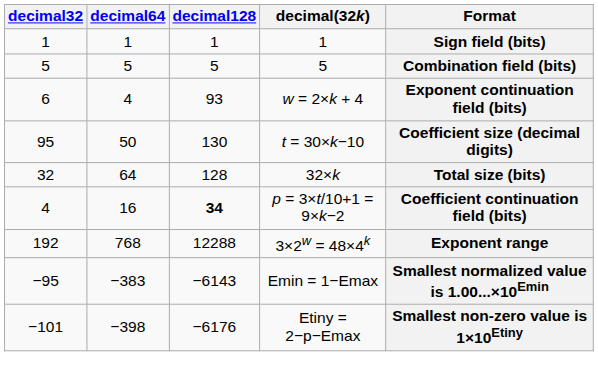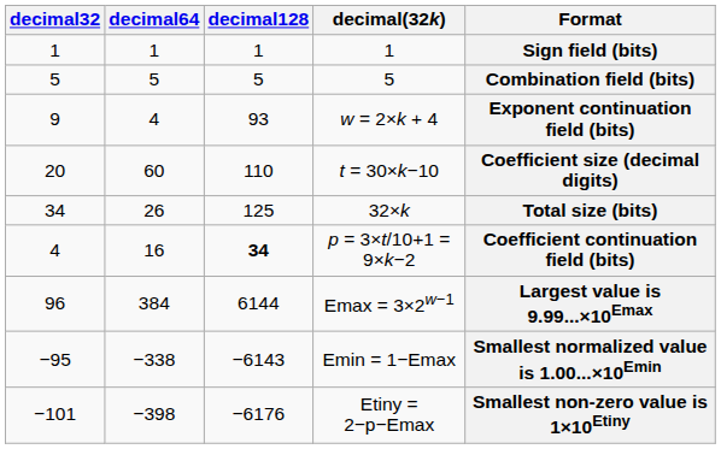w = 2×k + 4 | decimal32: 6 -> 9
t = 30×k−10 | decimal32: 95 -> 20
t = 30×k−10 | decimal64: 50 -> 60
t = 30×k−10 | decimal128: 130 -> 110
32×k | decimal32: 32 -> 34
32×k | decimal64: 64 -> 26
32×k | decimal128: 128 -> 125
- row: 192 | 768 | 12288 | 3×2w = 48×4k | Exponent range
+ row: 96 | 384 | 6144 | Emax = 3×2w−1 | Largest value is 9.99...×10Emax
Emin = 1−Emax | decimal64: −383 -> −338
